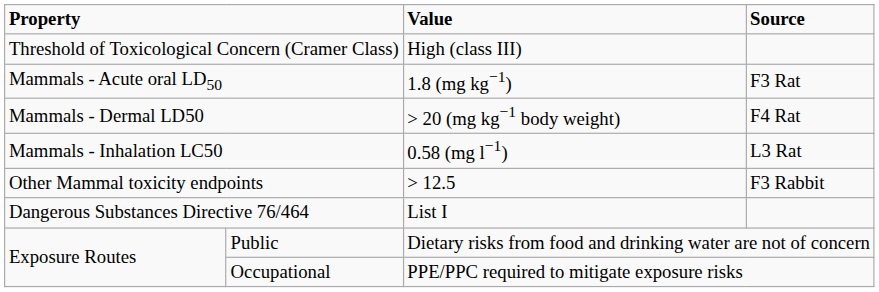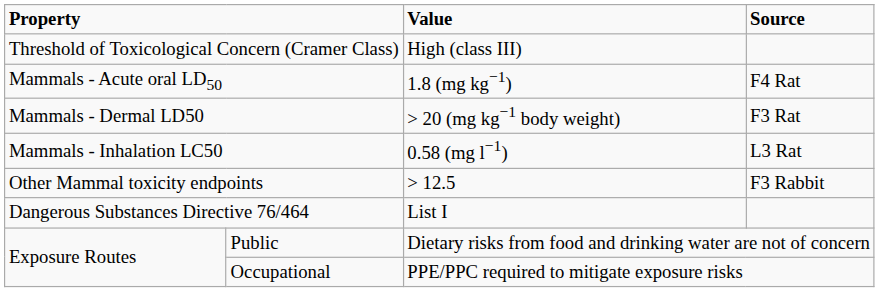Mammals - Acute oral LD50 | Source: F3 Rat -> F4 Rat
Mammals - Dermal LD50 | Source: F4 Rat -> F3 Rat
